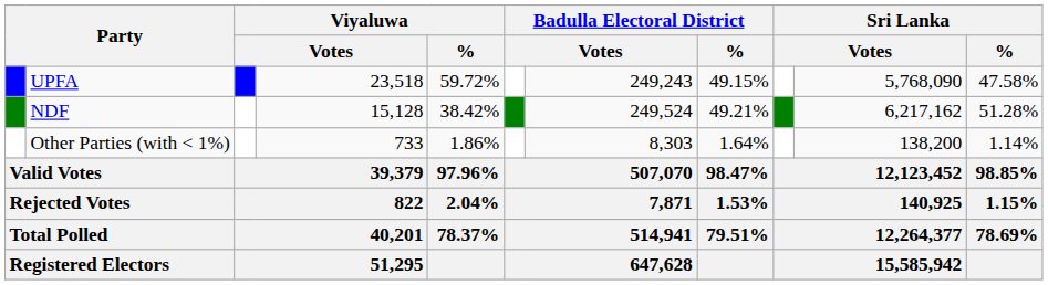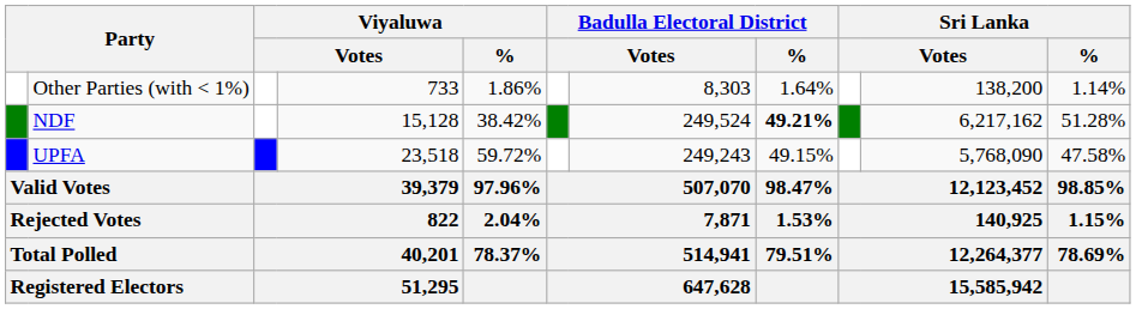rows swapped: UPFA <-> Other Parties (with < 1%)
NDF | Badulla Electoral District / %: normal -> bold
